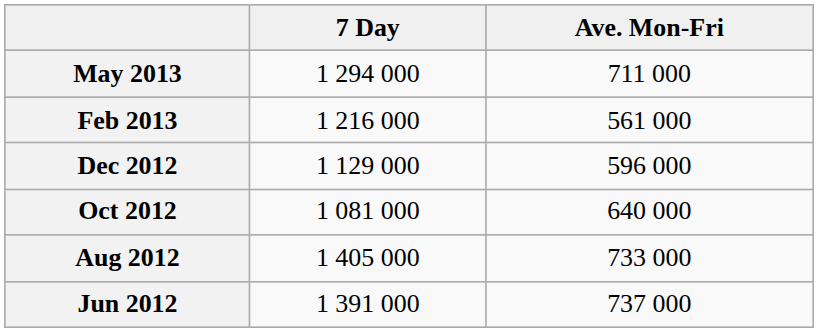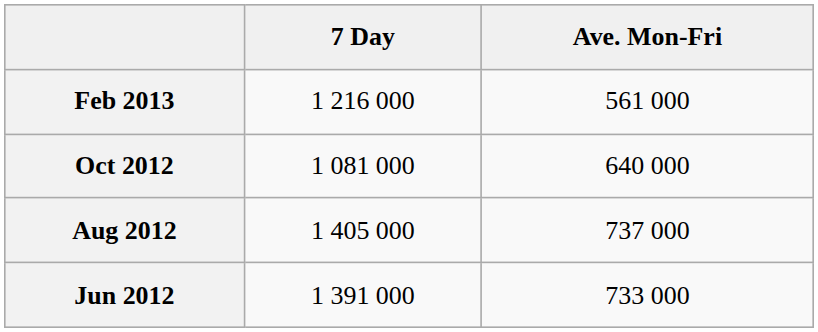- row: May 2013 | 1 294 000 | 711 000
- row: Dec 2012 | 1 129 000 | 596 000
Aug 2012 | Ave. Mon-Fri: 733 000 -> 737 000
Jun 2012 | Ave. Mon-Fri: 737 000 -> 733 000
